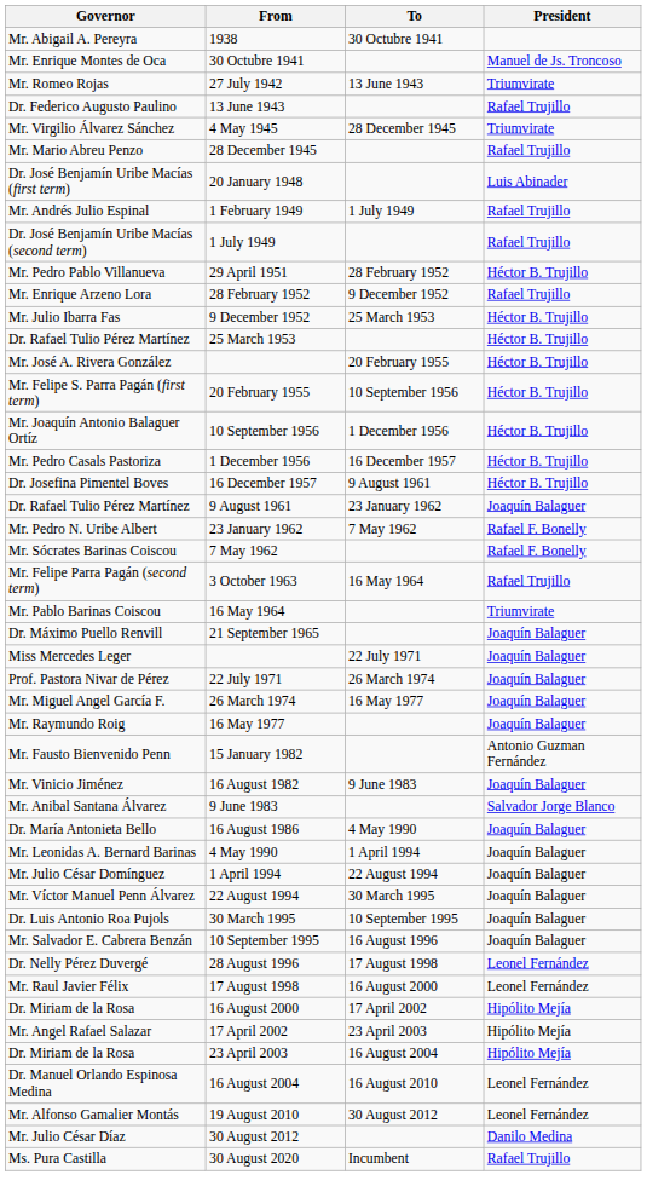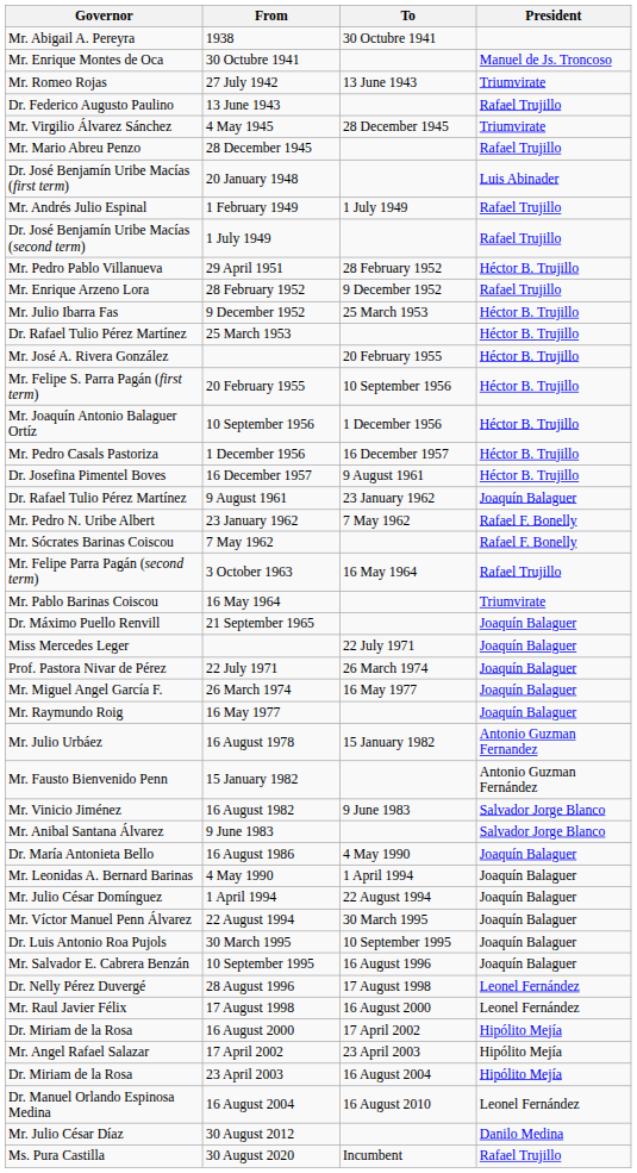+ row: Mr. Julio Urbáez | 16 August 1978 | 15 January 1982 | Antonio Guzman Fernandez
16 August 1982 | President: Joaquín Balaguer -> Salvador Jorge Blanco
- row: Mr. Alfonso Gamalier Montás | 19 August 2010 | 30 August 2012 | Leonel Fernández
